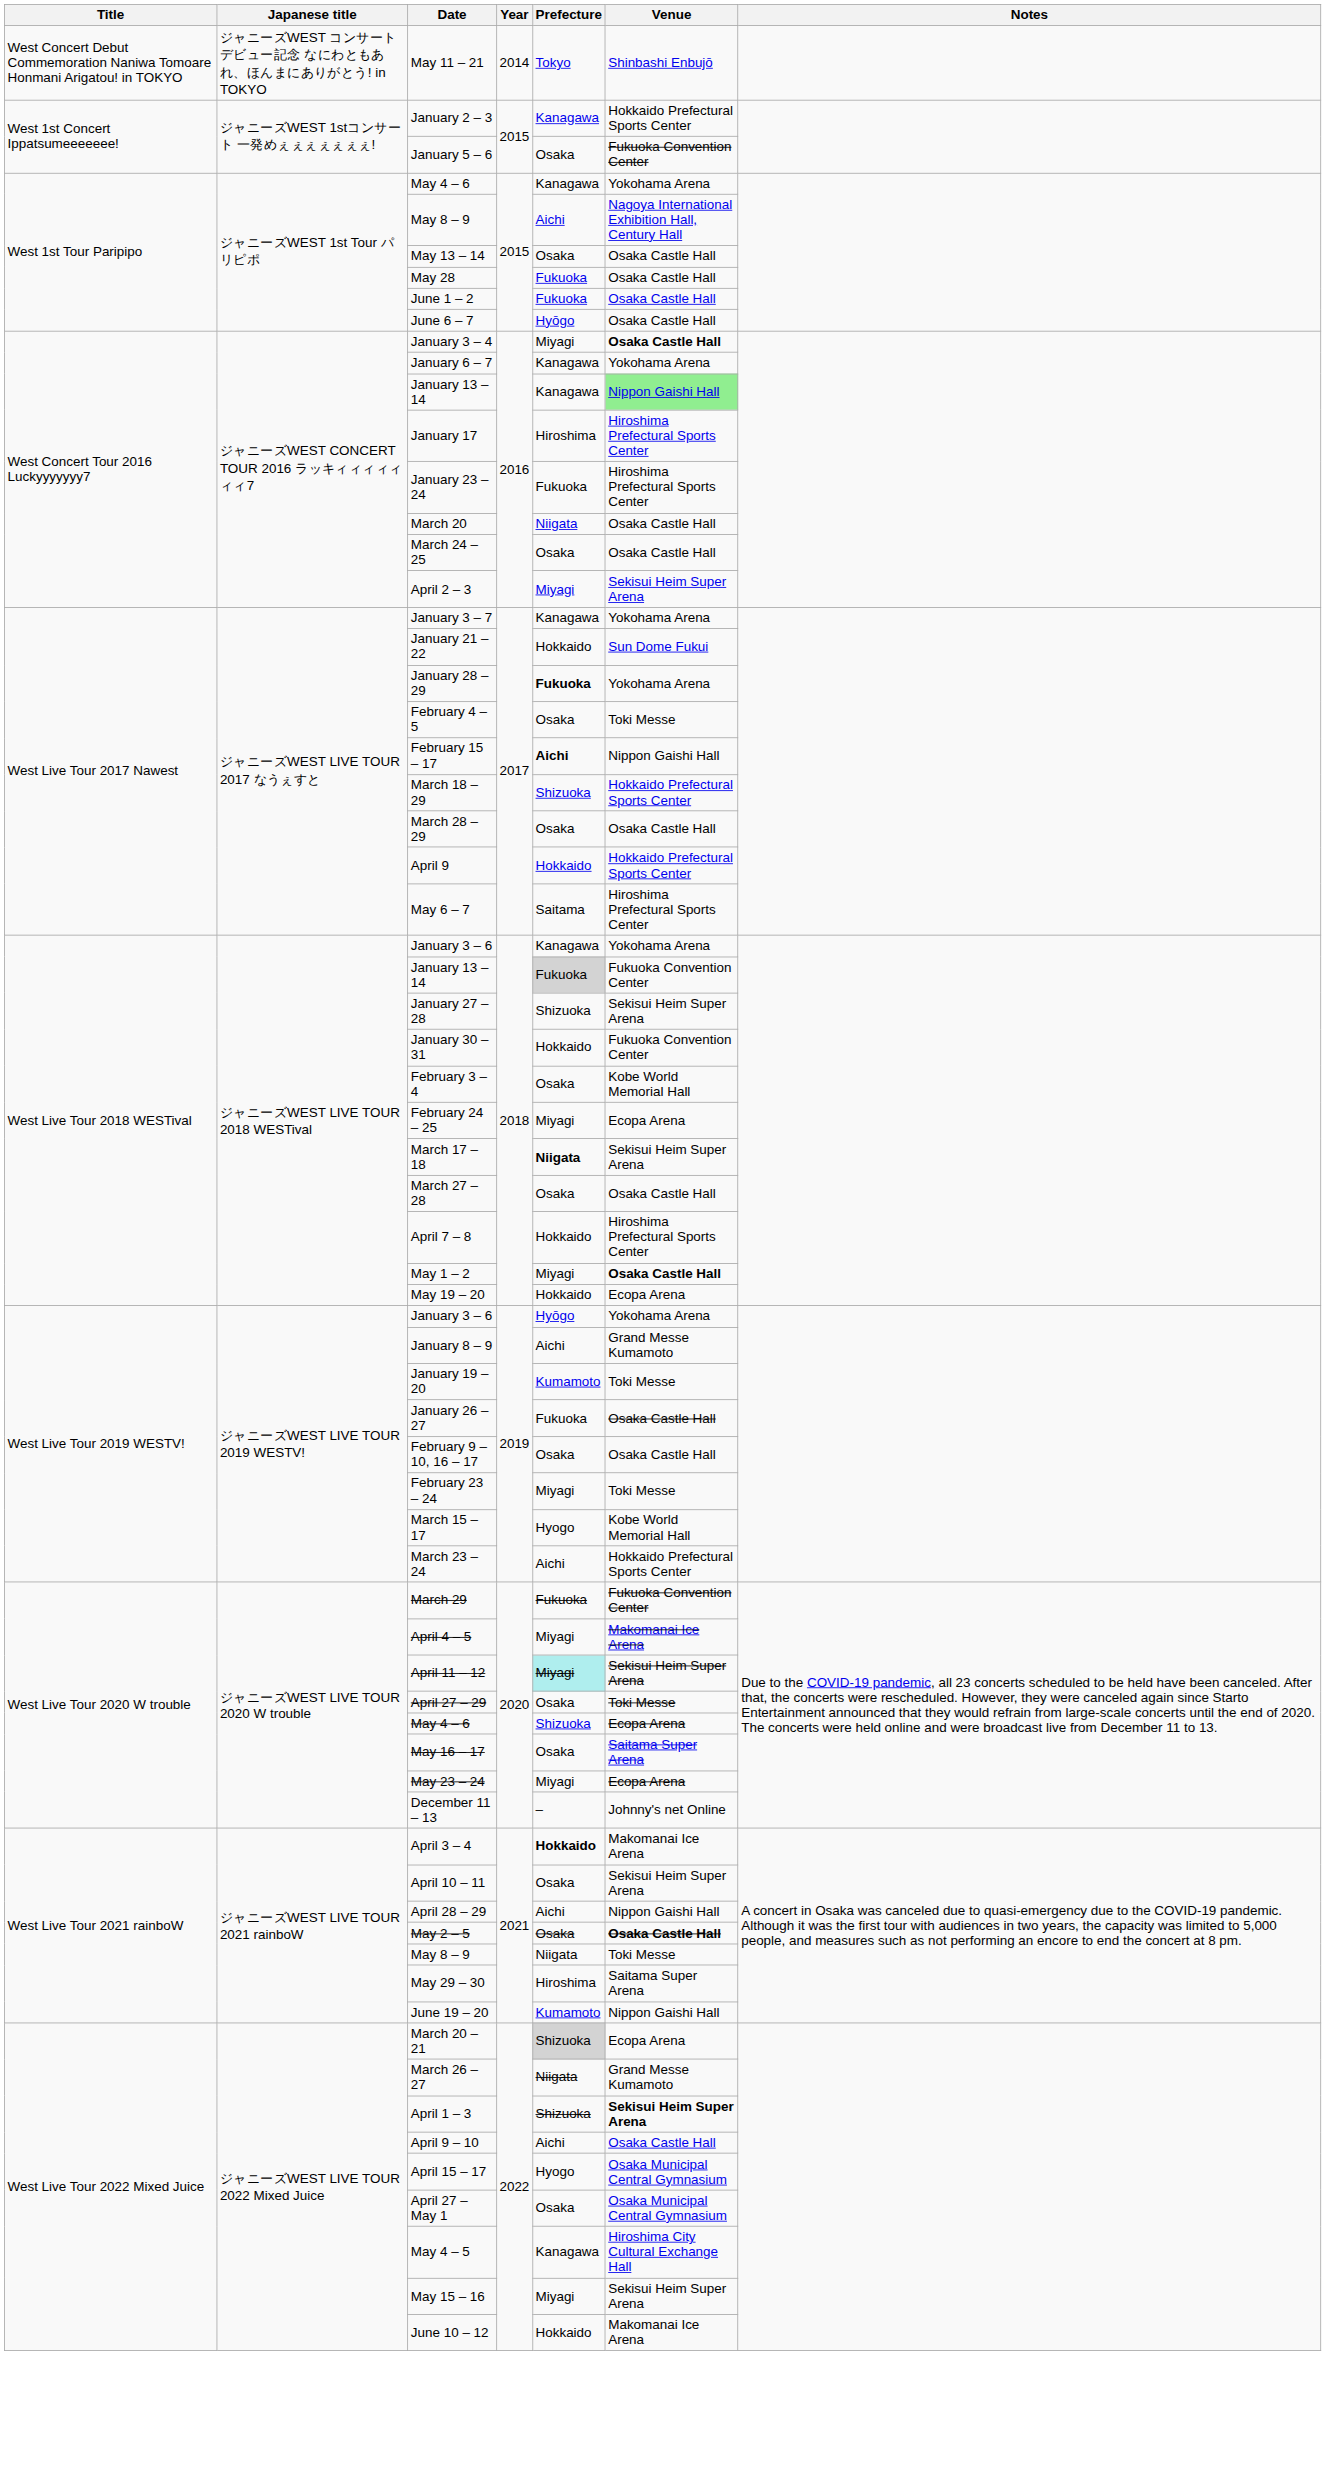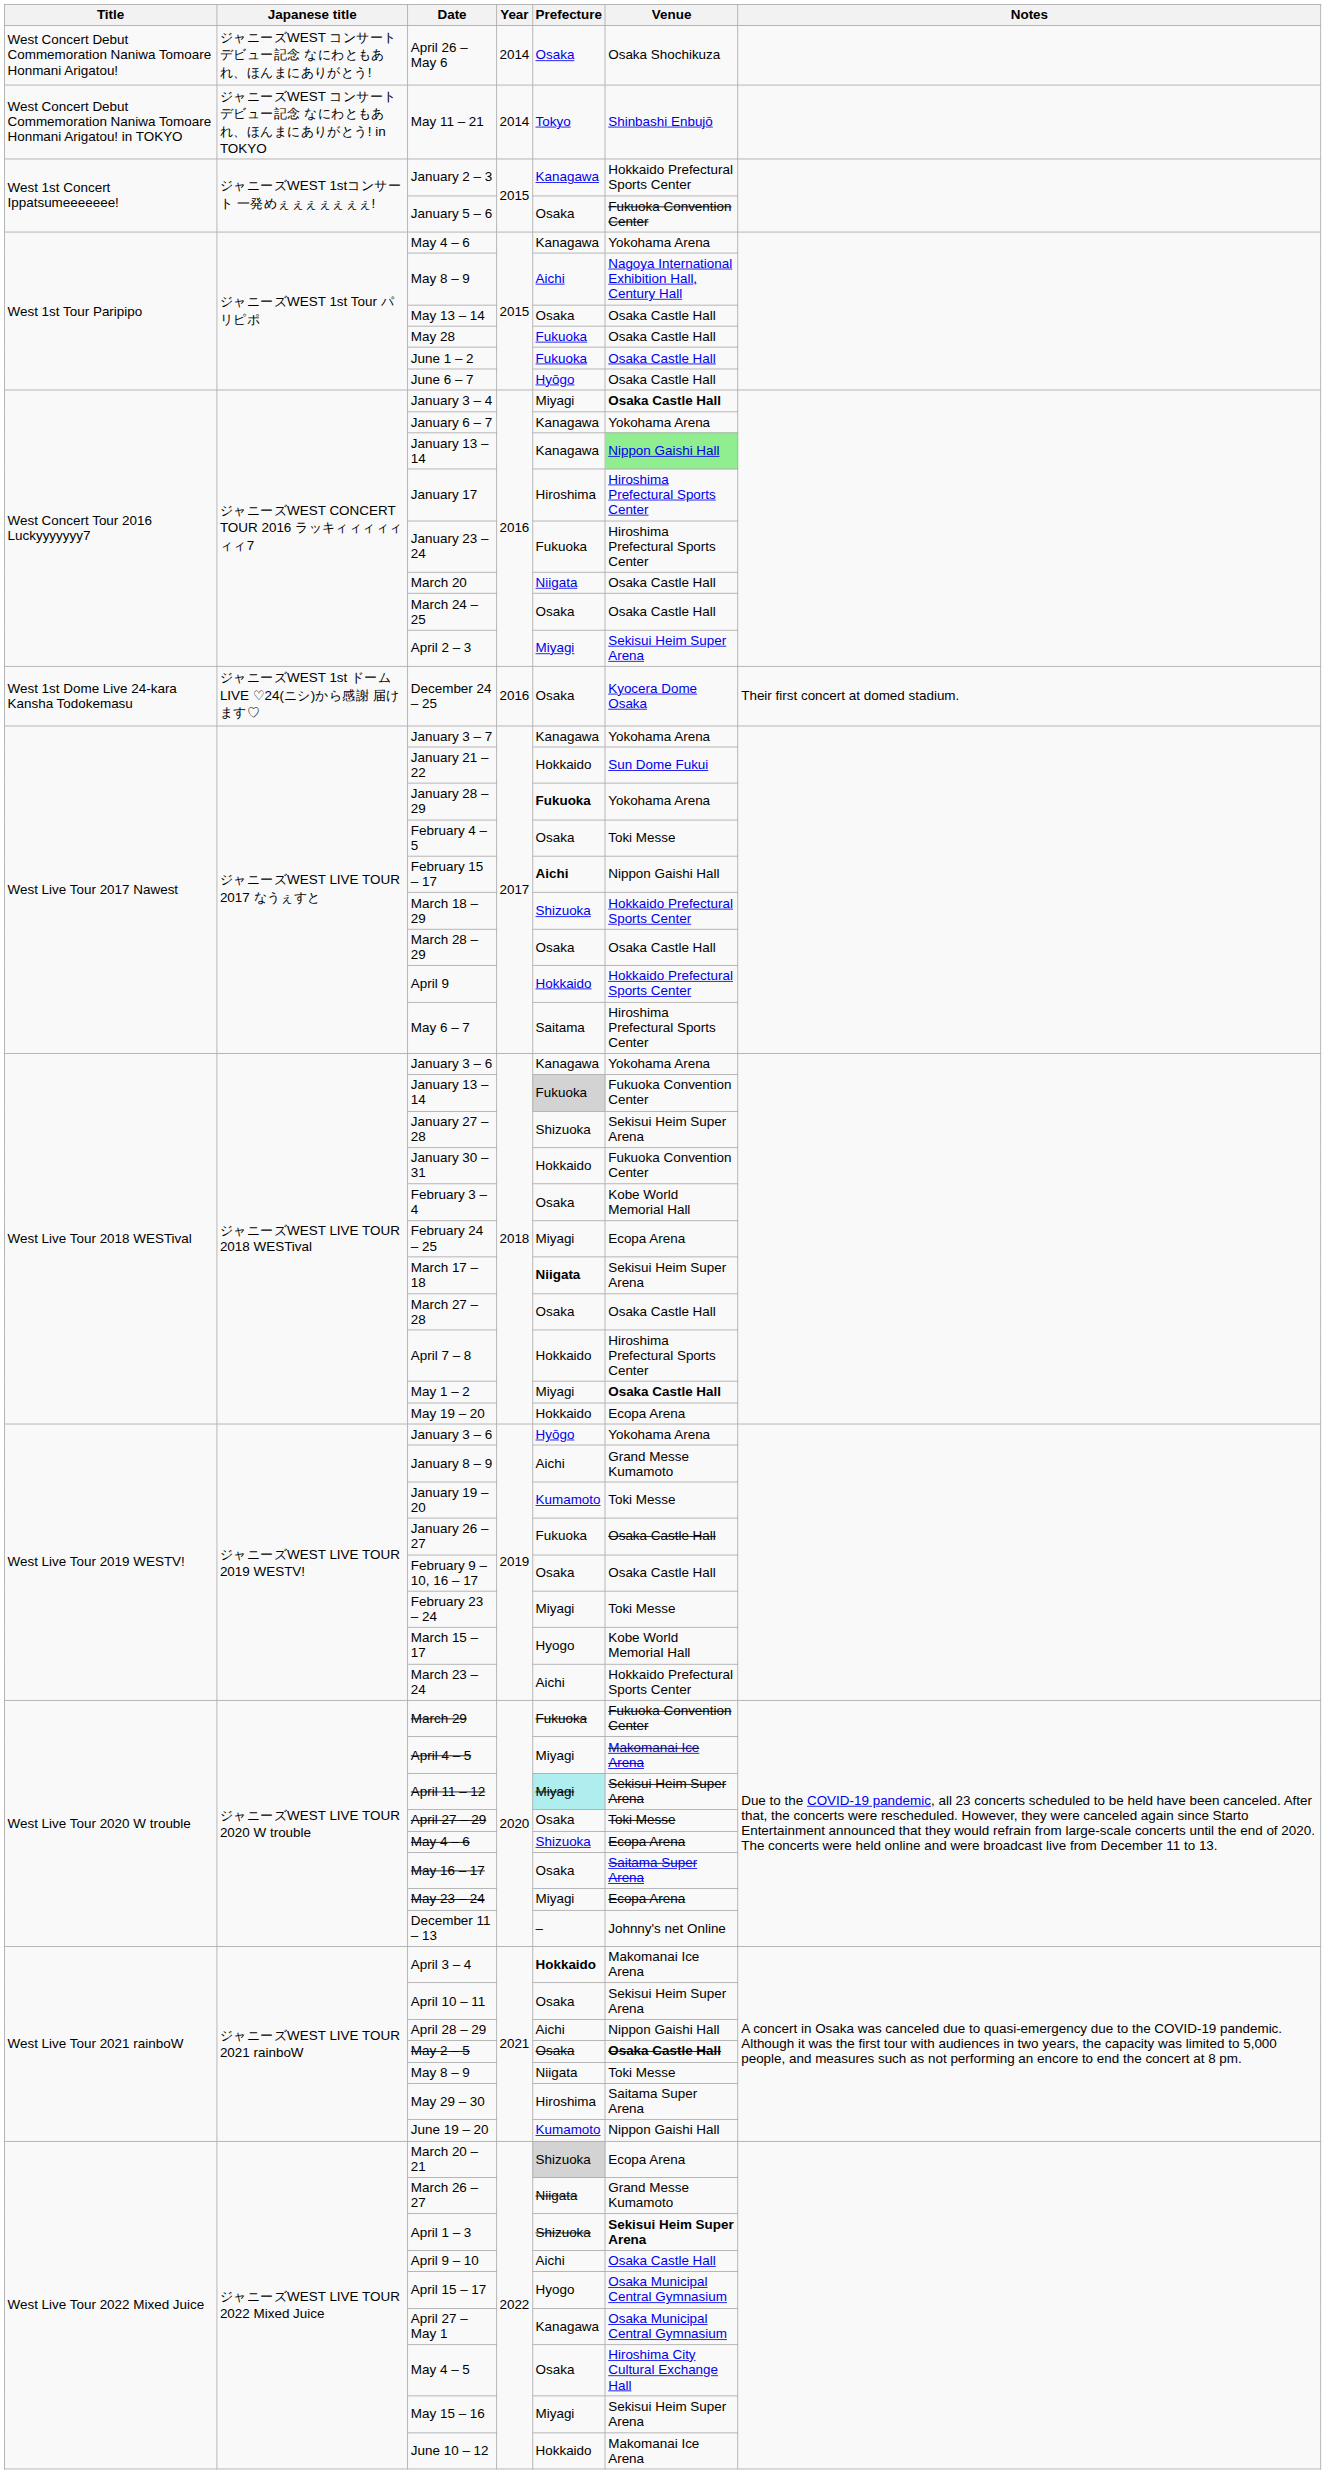+ row: West Concert Debut Commemoration Naniwa Tomoare Honmani Arigatou! | ジャニーズWEST コンサート デビュー記念 なにわともあれ、ほんまにありがとう! | April 26 – May 6 | 2014 | Osaka | Osaka Shochikuza
+ row: West 1st Dome Live 24-kara Kansha Todokemasu | ジャニーズWEST 1st ドーム LIVE ♡24(ニシ)から感謝 届けます♡ | December 24 – 25 | 2016 | Osaka | Kyocera Dome Osaka | Their first concert at domed stadium.
April 27 – May 1 | Prefecture: Osaka -> Kanagawa
May 4 – 5 | Prefecture: Kanagawa -> Osaka
